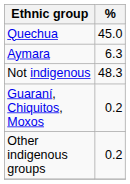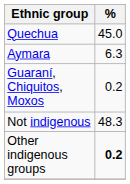rows swapped: Guaraní, Chiquitos, Moxos <-> Not indigenous
Other indigenous groups | %: normal -> bold
